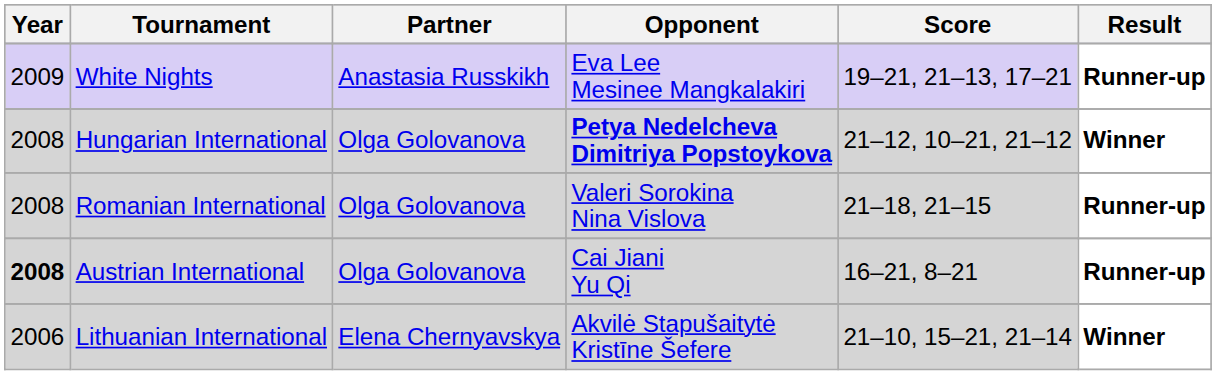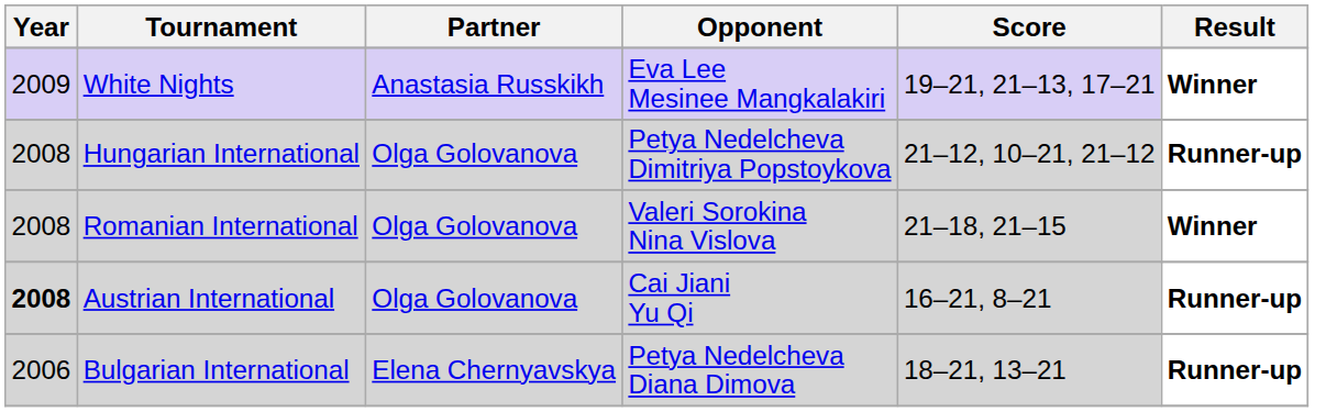White Nights | Result: Runner-up -> Winner
Hungarian International | Opponent: bold -> normal
Hungarian International | Result: Winner -> Runner-up
Romanian International | Result: Runner-up -> Winner
+ row: 2006 | Bulgarian International | Elena Chernyavskya | Petya Nedelcheva Diana Dimova | 18–21, 13–21 | Runner-up
- row: 2006 | Lithuanian International | Elena Chernyavskya | Akvilė Stapušaitytė Kristīne Šefere | 21–10, 15–21, 21–14 | Winner
